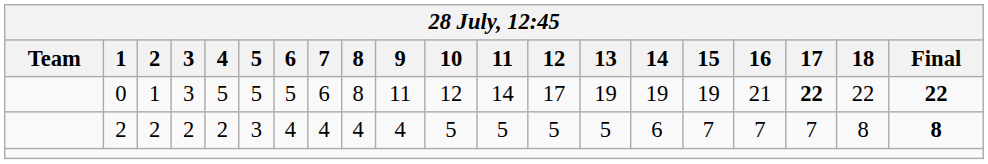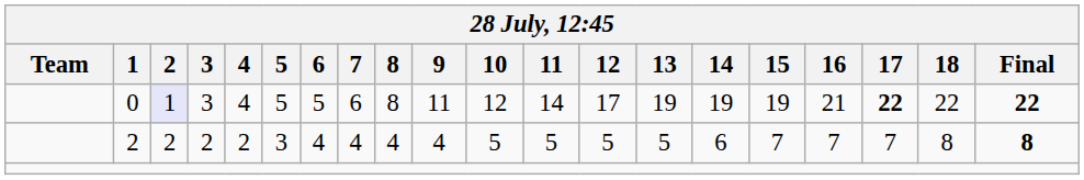0 | 2: no background -> lavender background
0 | 4: 5 -> 4
